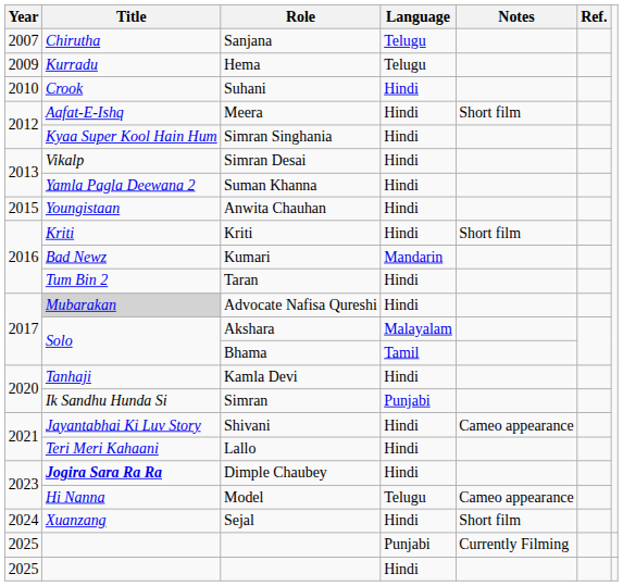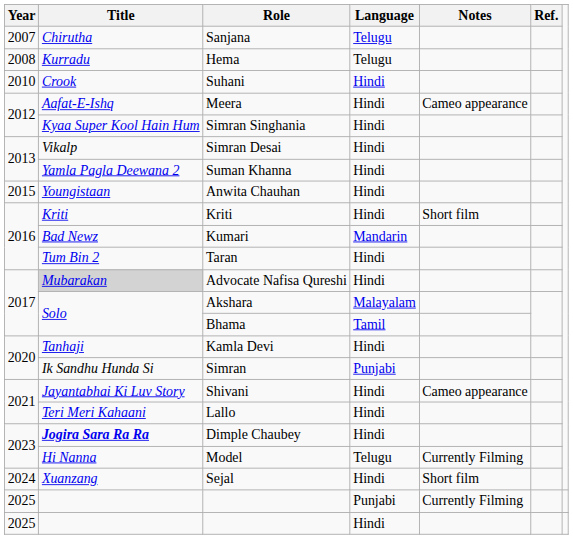Hema | Year: 2009 -> 2008
Meera | Notes: Short film -> Cameo appearance
Model | Notes: Cameo appearance -> Currently Filming
